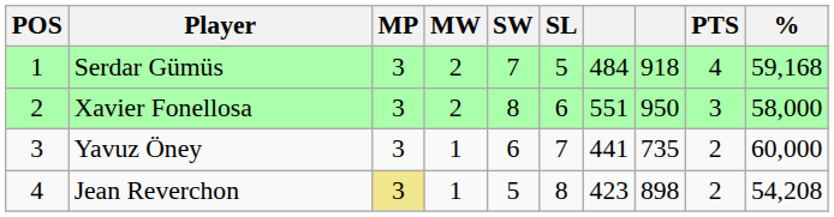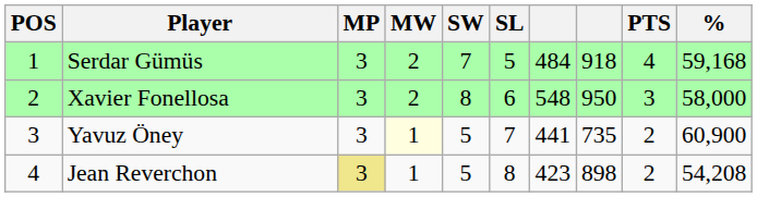Xavier Fonellosa | column 7: 551 -> 548
Yavuz Öney | MW: no background -> lightyellow background
Yavuz Öney | SW: 6 -> 5
Yavuz Öney | %: 60,000 -> 60,900
